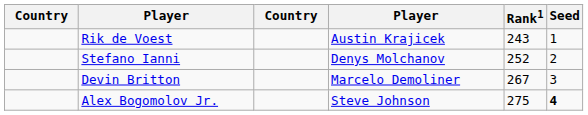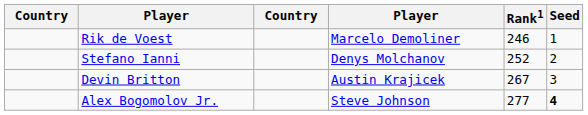Rik de Voest | column 4: Austin Krajicek -> Marcelo Demoliner
Rik de Voest | Rank1: 243 -> 246
Devin Britton | column 4: Marcelo Demoliner -> Austin Krajicek
Alex Bogomolov Jr. | Rank1: 275 -> 277
